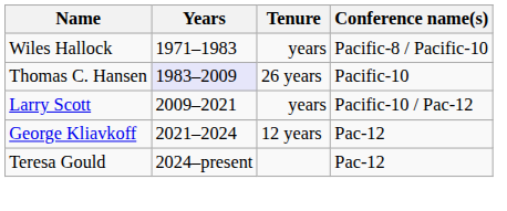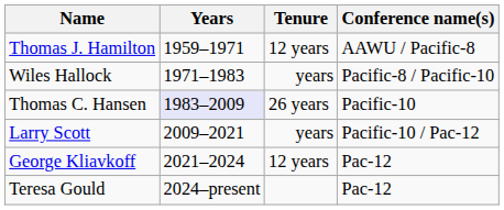+ row: Thomas J. Hamilton | 1959–1971 | 12 years | AAWU / Pacific-8
